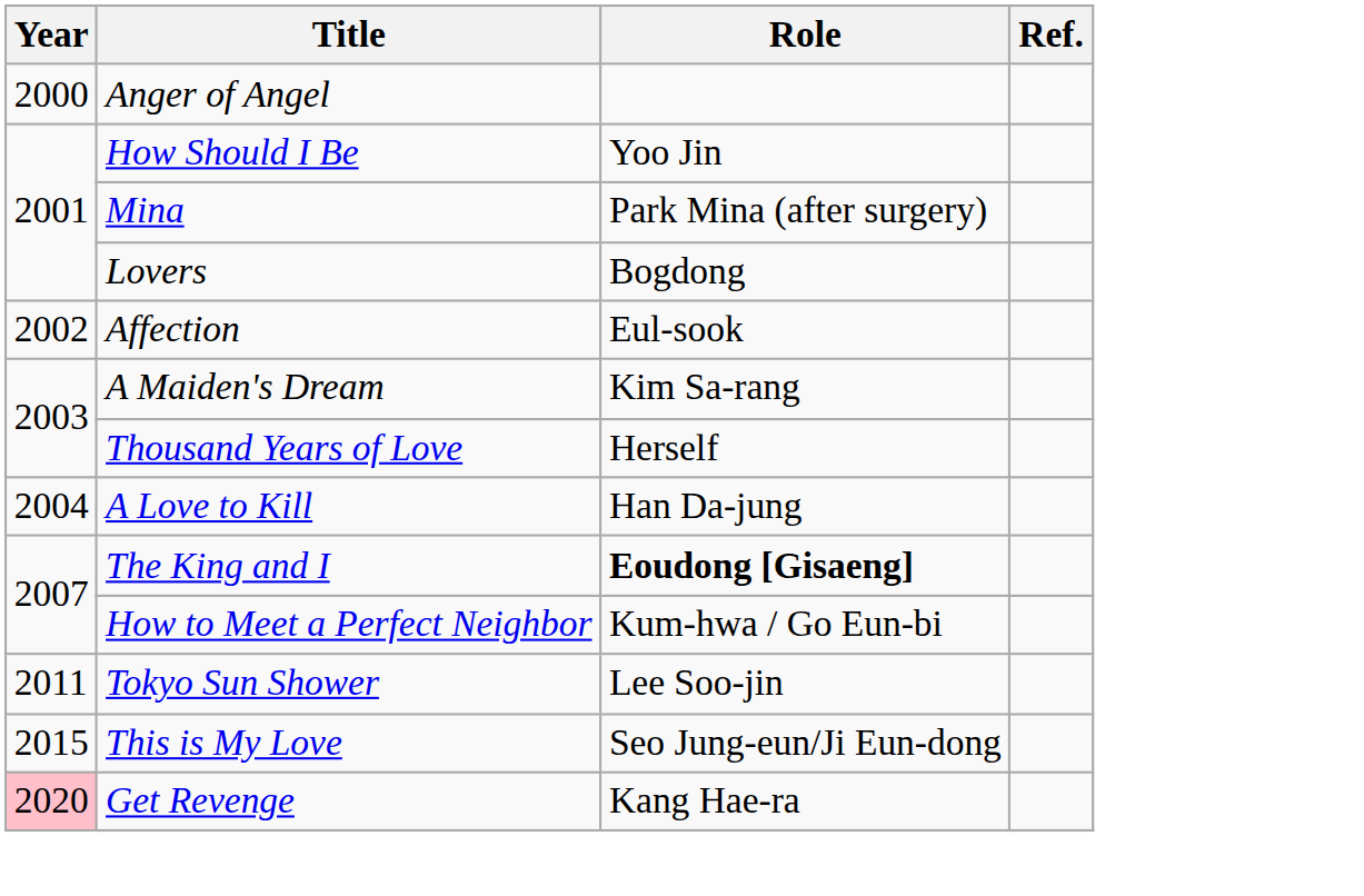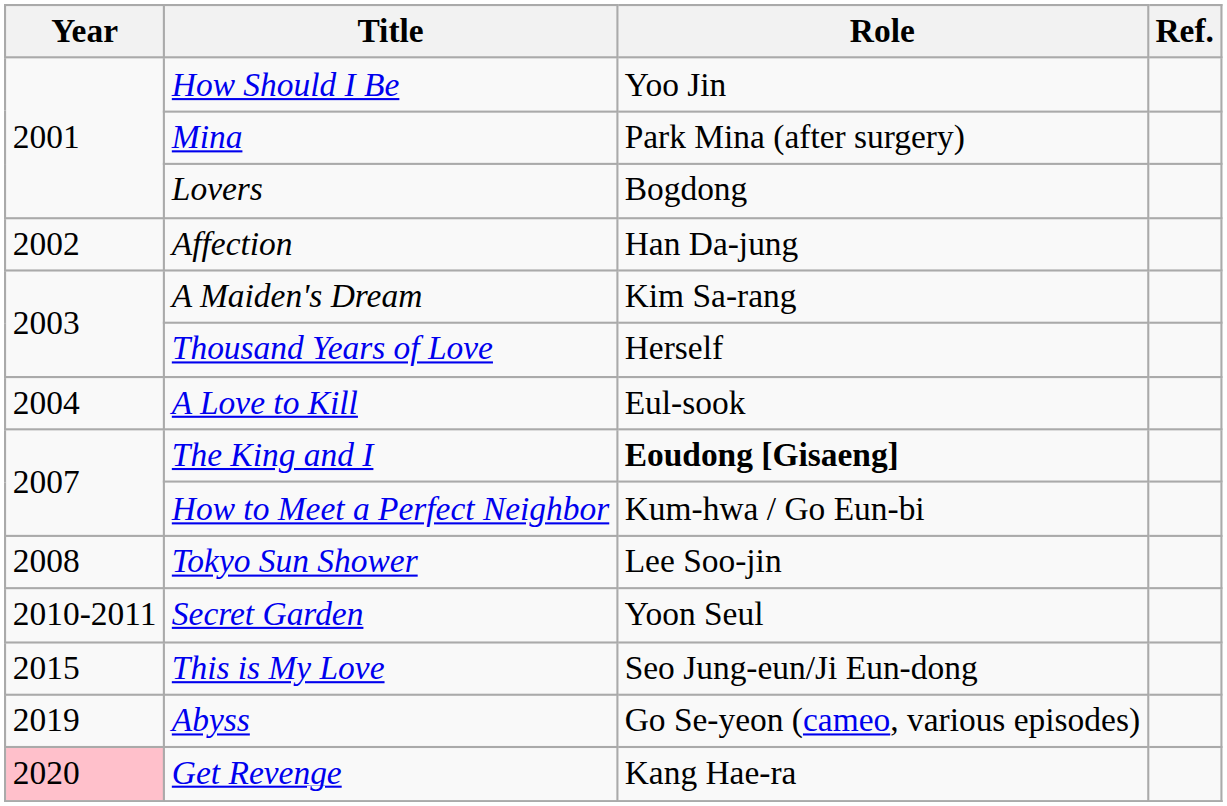- row: 2000 | Anger of Angel
Affection | Role: Eul-sook -> Han Da-jung
A Love to Kill | Role: Han Da-jung -> Eul-sook
Tokyo Sun Shower | Year: 2011 -> 2008
+ row: 2010-2011 | Secret Garden | Yoon Seul
+ row: 2019 | Abyss | Go Se-yeon (cameo, various episodes)
